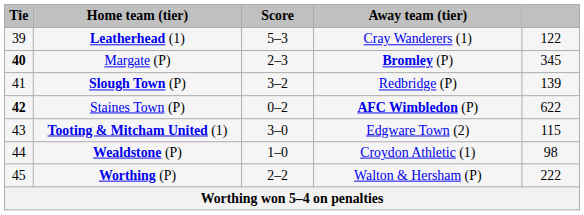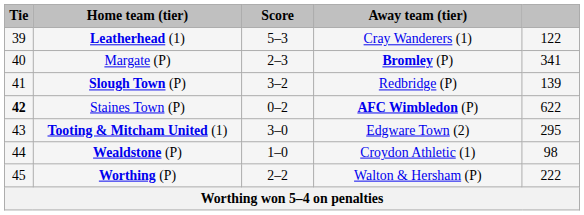Margate (P) | Tie: bold -> normal
Margate (P) | column 5: 345 -> 341
Tooting & Mitcham United (1) | column 5: 115 -> 295
